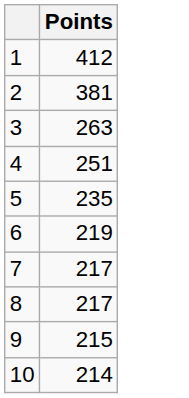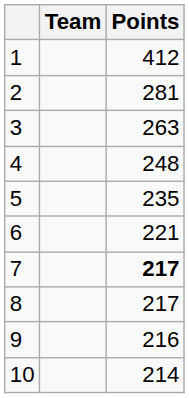+ column: Team
2 | Points: 381 -> 281
4 | Points: 251 -> 248
6 | Points: 219 -> 221
7 | Points: normal -> bold
9 | Points: 215 -> 216
